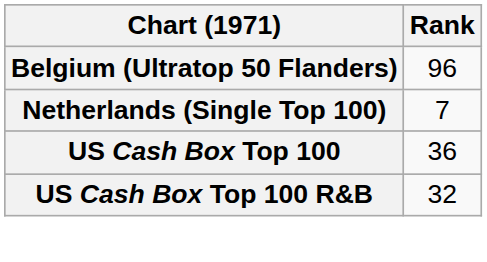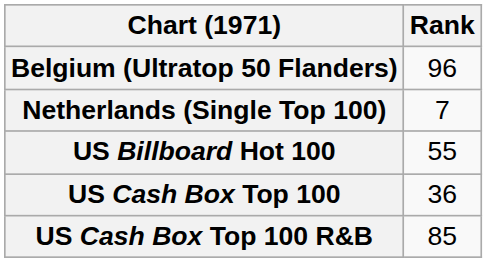+ row: US Billboard Hot 100 | 55
US Cash Box Top 100 R&B | Rank: 32 -> 85
